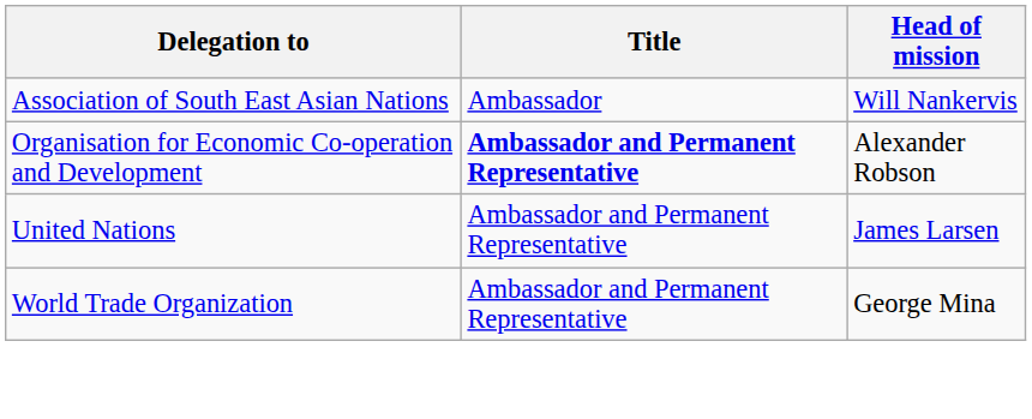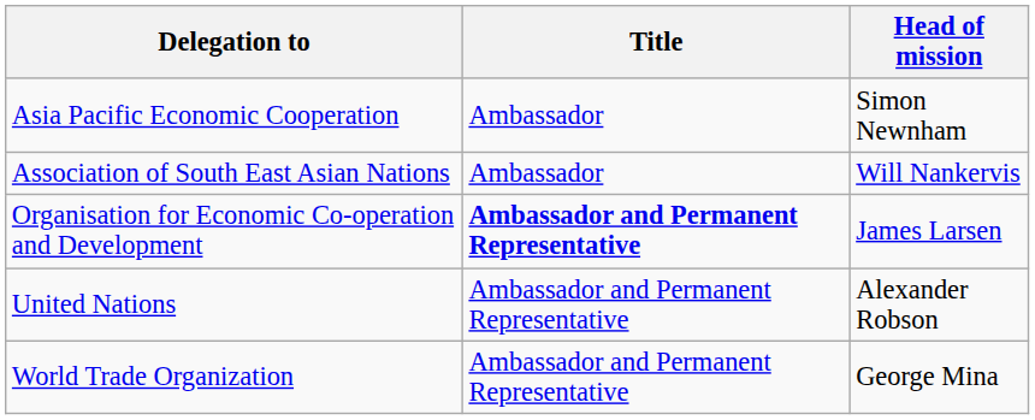+ row: Asia Pacific Economic Cooperation | Ambassador | Simon Newnham
Organisation for Economic Co-operation and Development | Head of mission: Alexander Robson -> James Larsen
United Nations | Head of mission: James Larsen -> Alexander Robson
